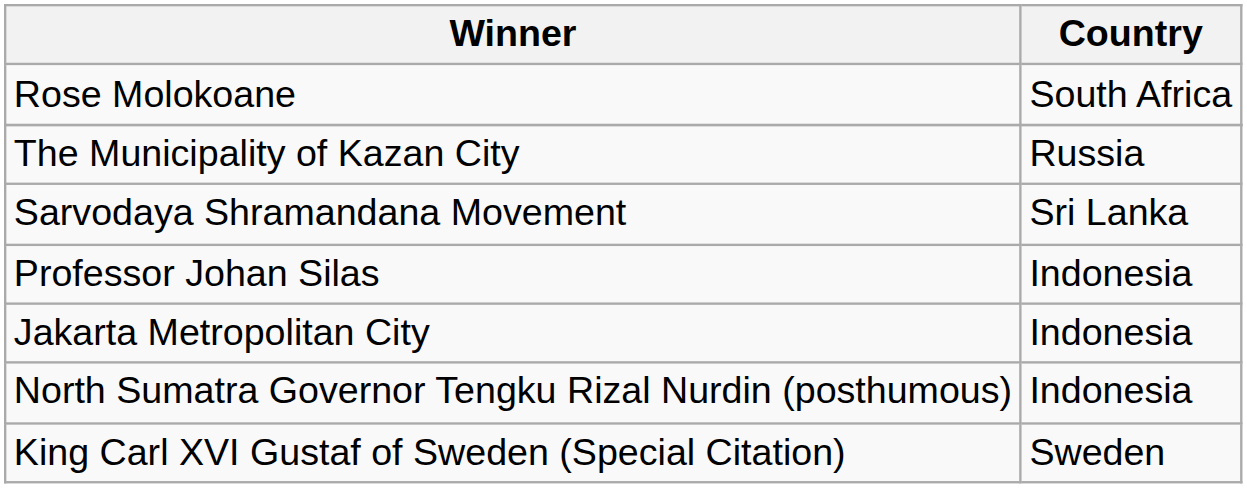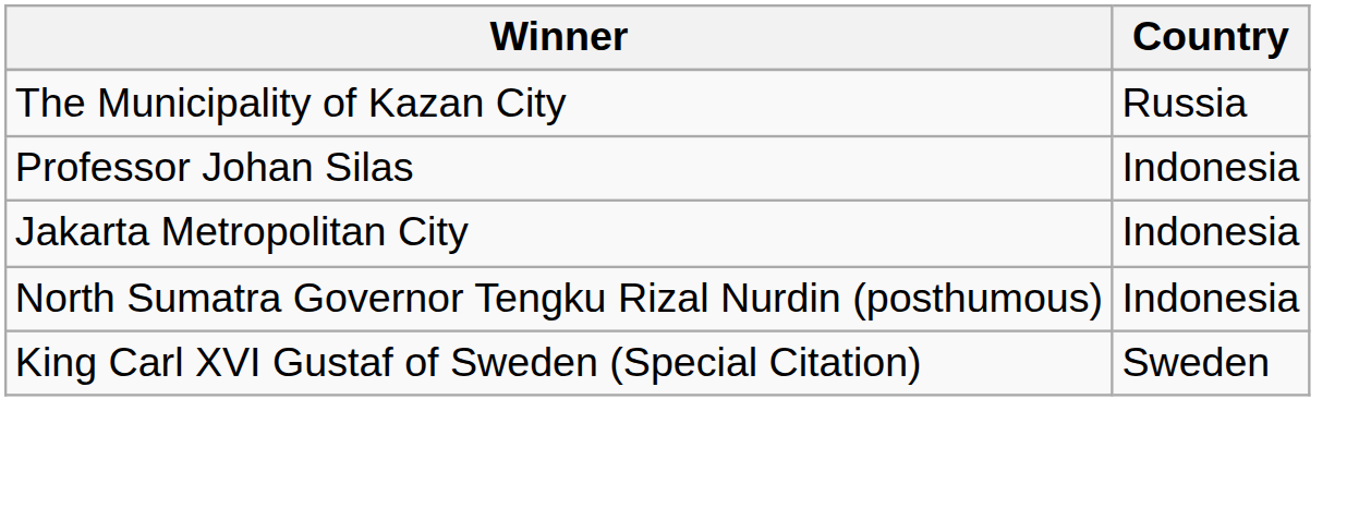- row: Rose Molokoane | South Africa
- row: Sarvodaya Shramandana Movement | Sri Lanka
